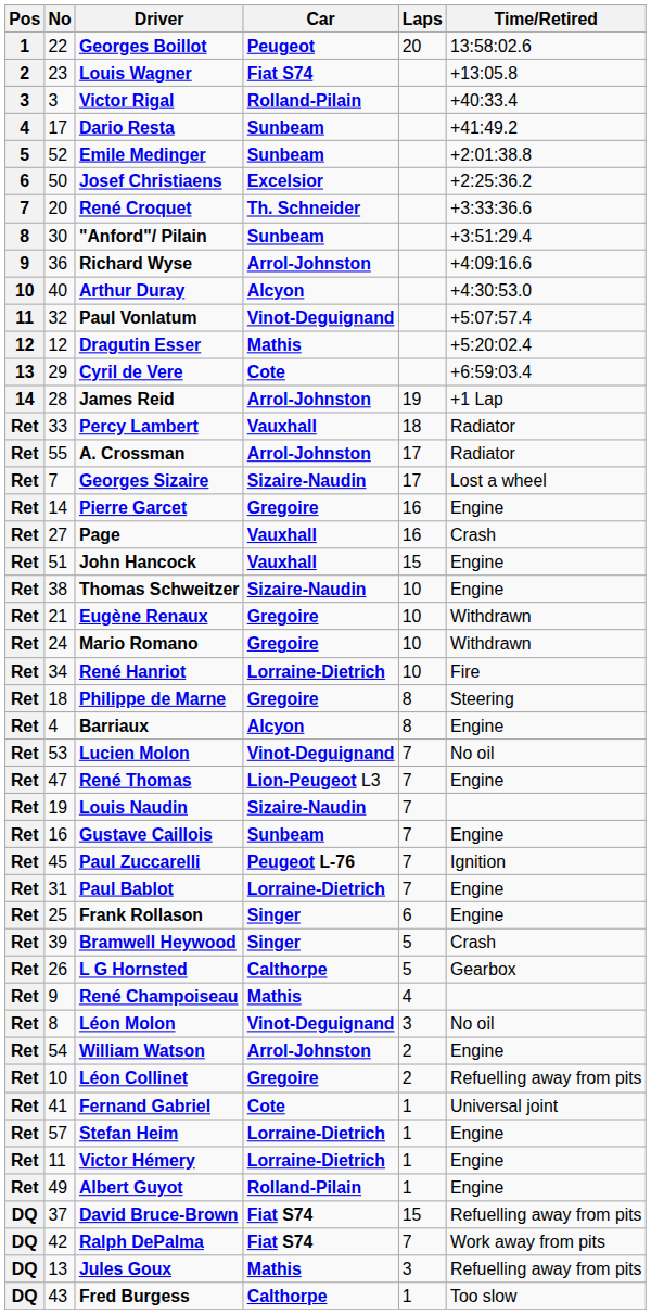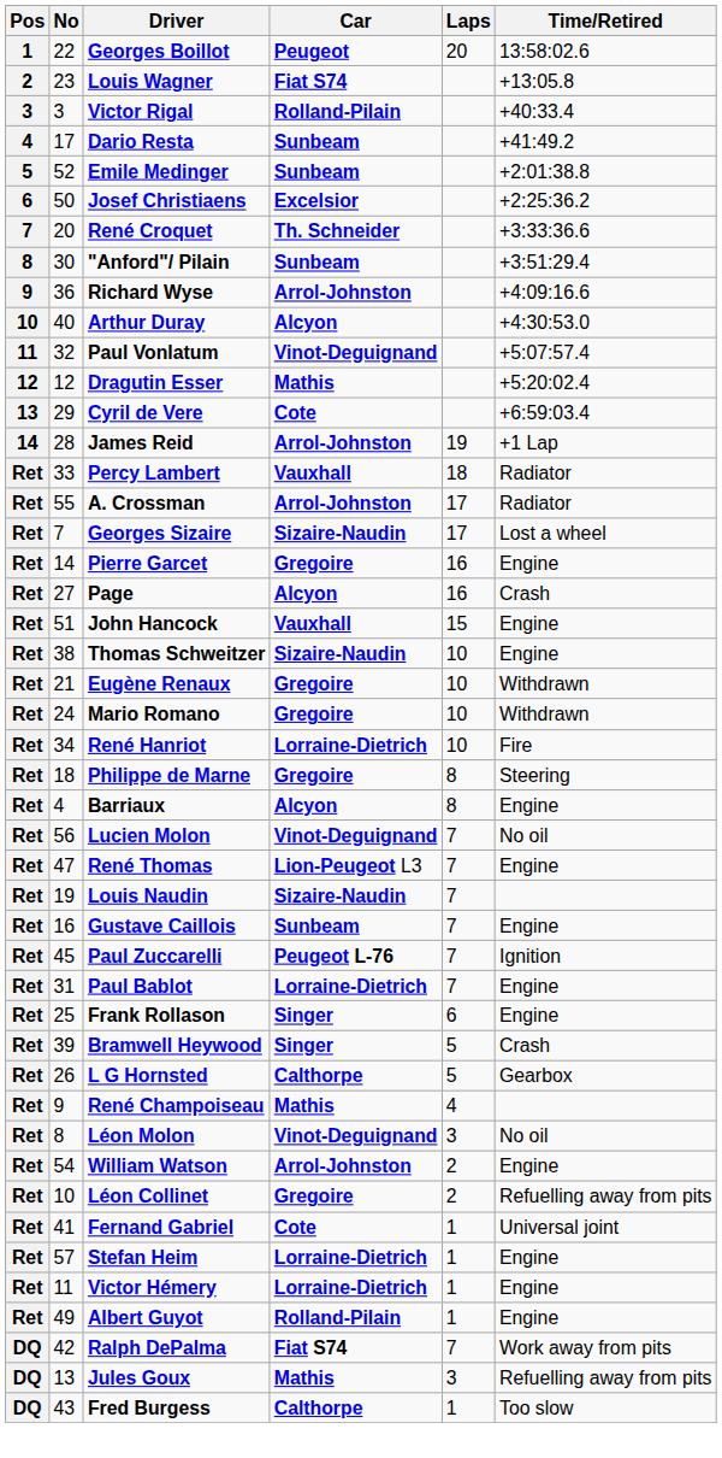Page | Car: Vauxhall -> Alcyon
Lucien Molon | No: 53 -> 56
- row: DQ | 37 | David Bruce-Brown | Fiat S74 | 15 | Refuelling away from pits
